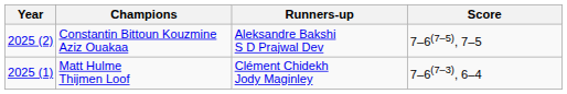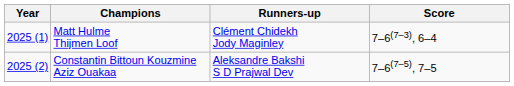rows swapped: Constantin Bittoun Kouzmine Aziz Ouakaa <-> Matt Hulme Thijmen Loof
